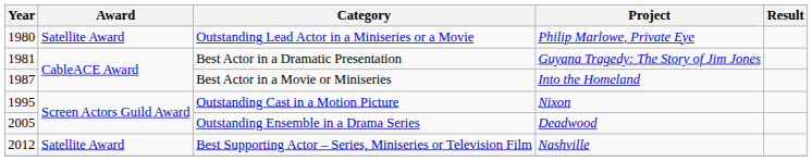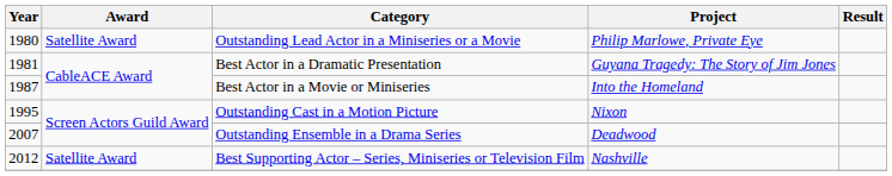Outstanding Ensemble in a Drama Series | Year: 2005 -> 2007
